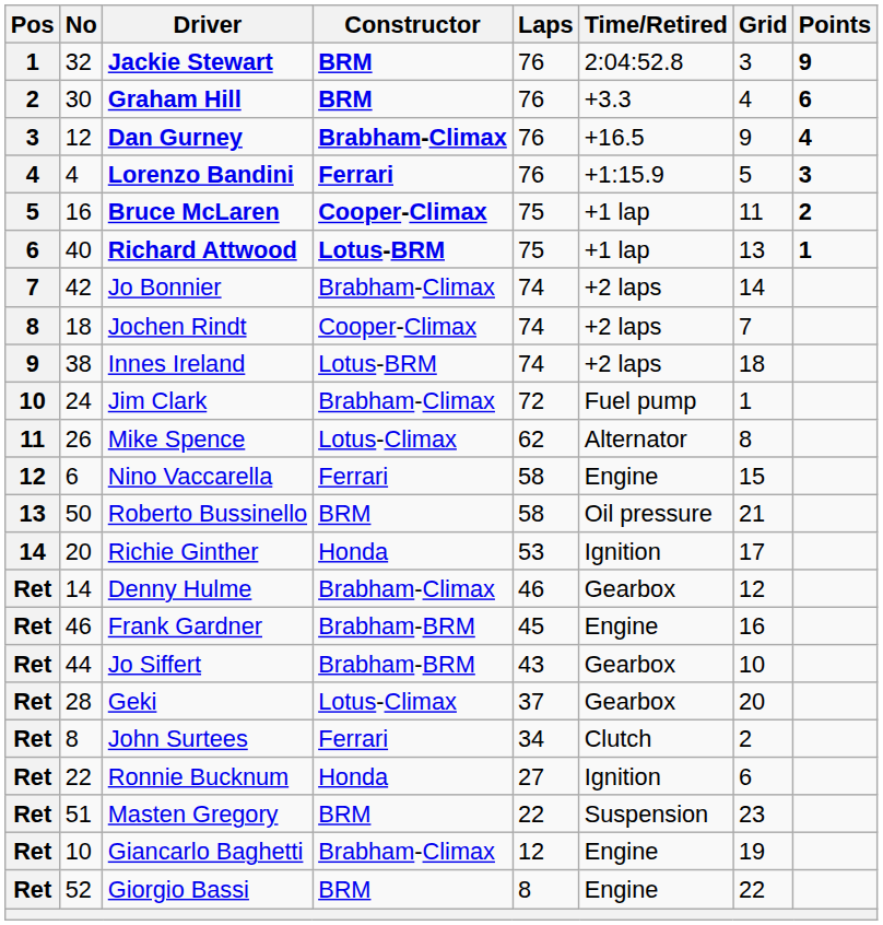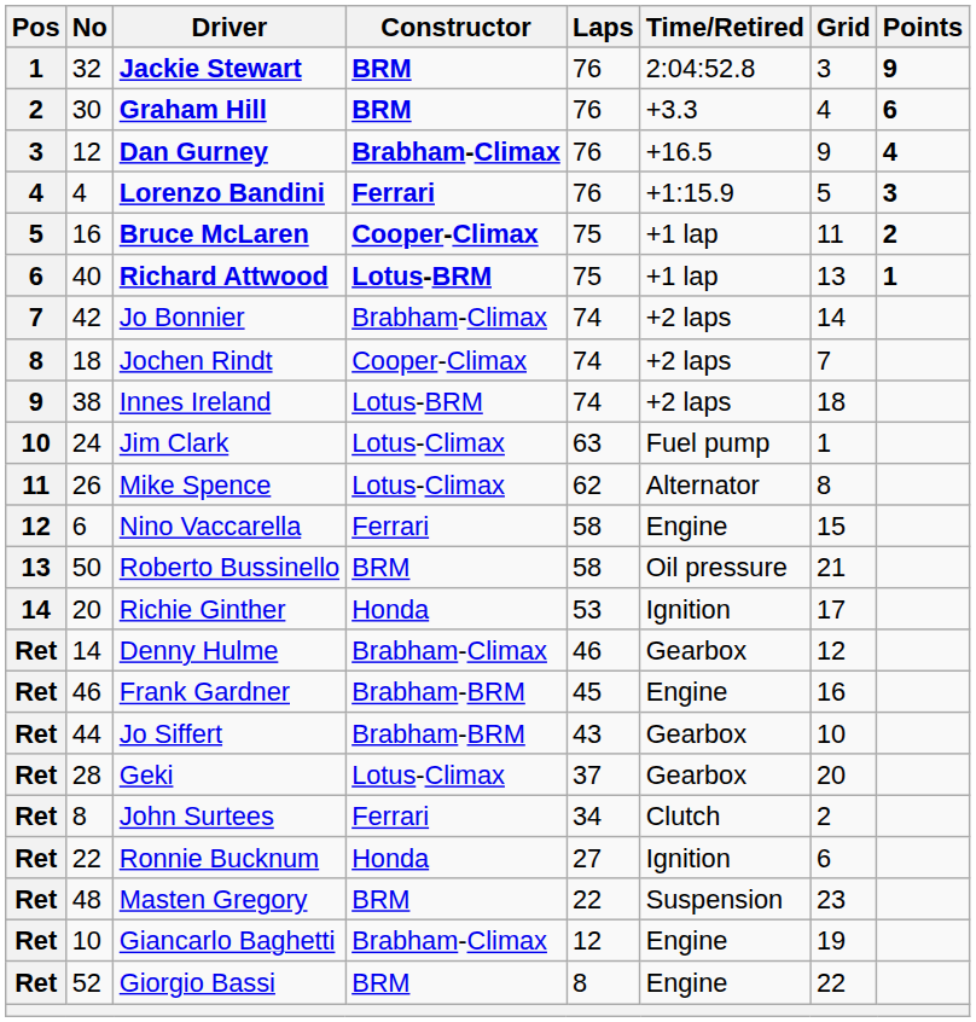Jim Clark | Constructor: Brabham-Climax -> Lotus-Climax
Jim Clark | Laps: 72 -> 63
Masten Gregory | No: 51 -> 48
